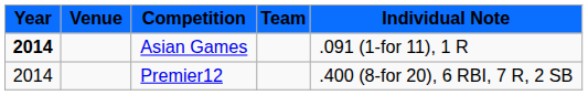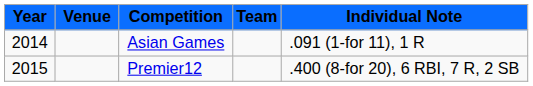Asian Games | Year: bold -> normal
Premier12 | Year: 2014 -> 2015
